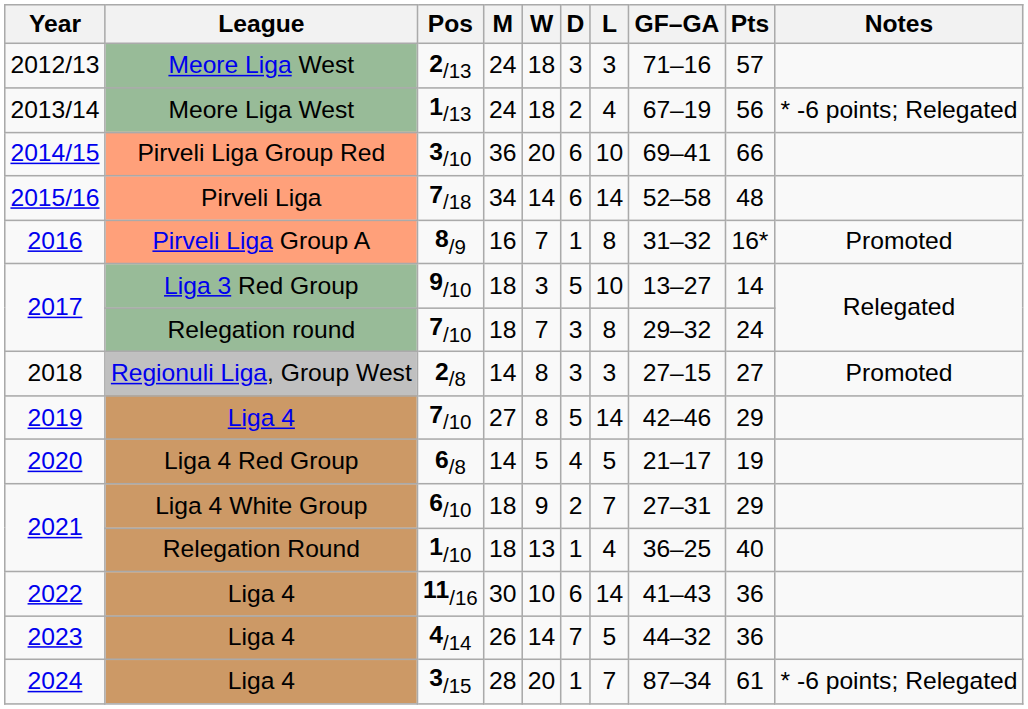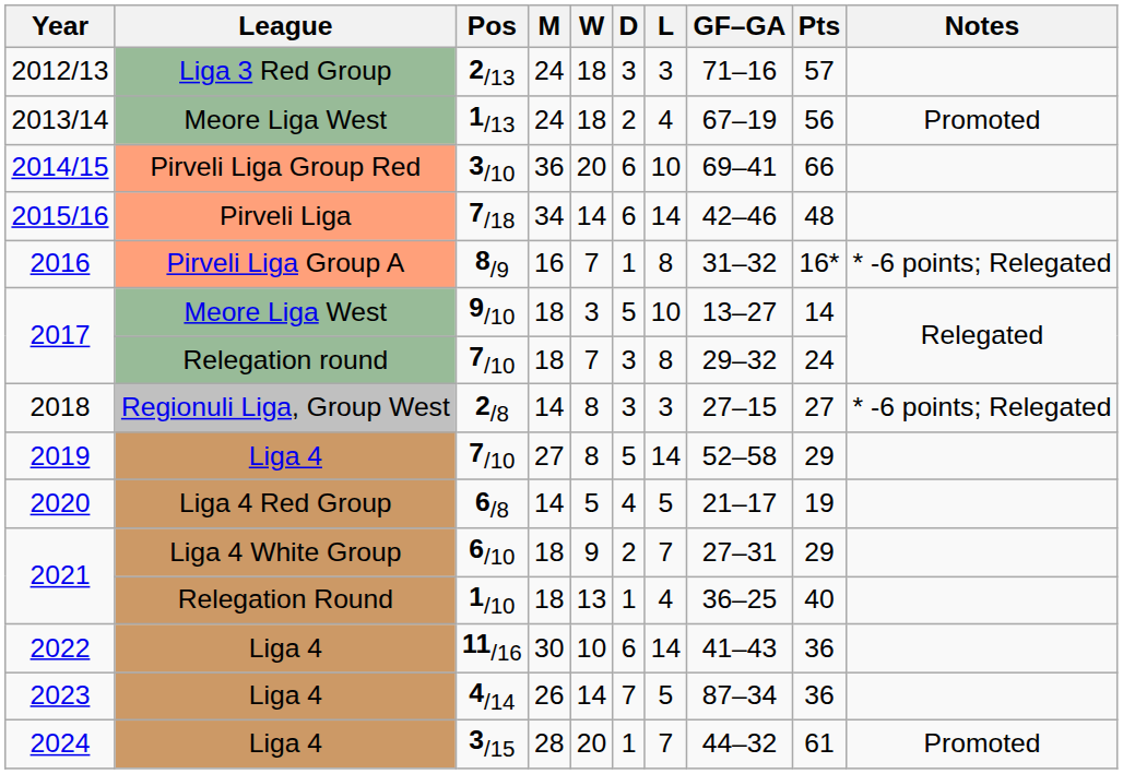2/13 | League: Meore Liga West -> Liga 3 Red Group
1/13 | Notes: * -6 points; Relegated -> Promoted
7/18 | GF–GA: 52–58 -> 42–46
8/9 | Notes: Promoted -> * -6 points; Relegated
9/10 | League: Liga 3 Red Group -> Meore Liga West
2/8 | Notes: Promoted -> * -6 points; Relegated
2019 / 7/10 | GF–GA: 42–46 -> 52–58
4/14 | GF–GA: 44–32 -> 87–34
3/15 | GF–GA: 87–34 -> 44–32
3/15 | Notes: * -6 points; Relegated -> Promoted
